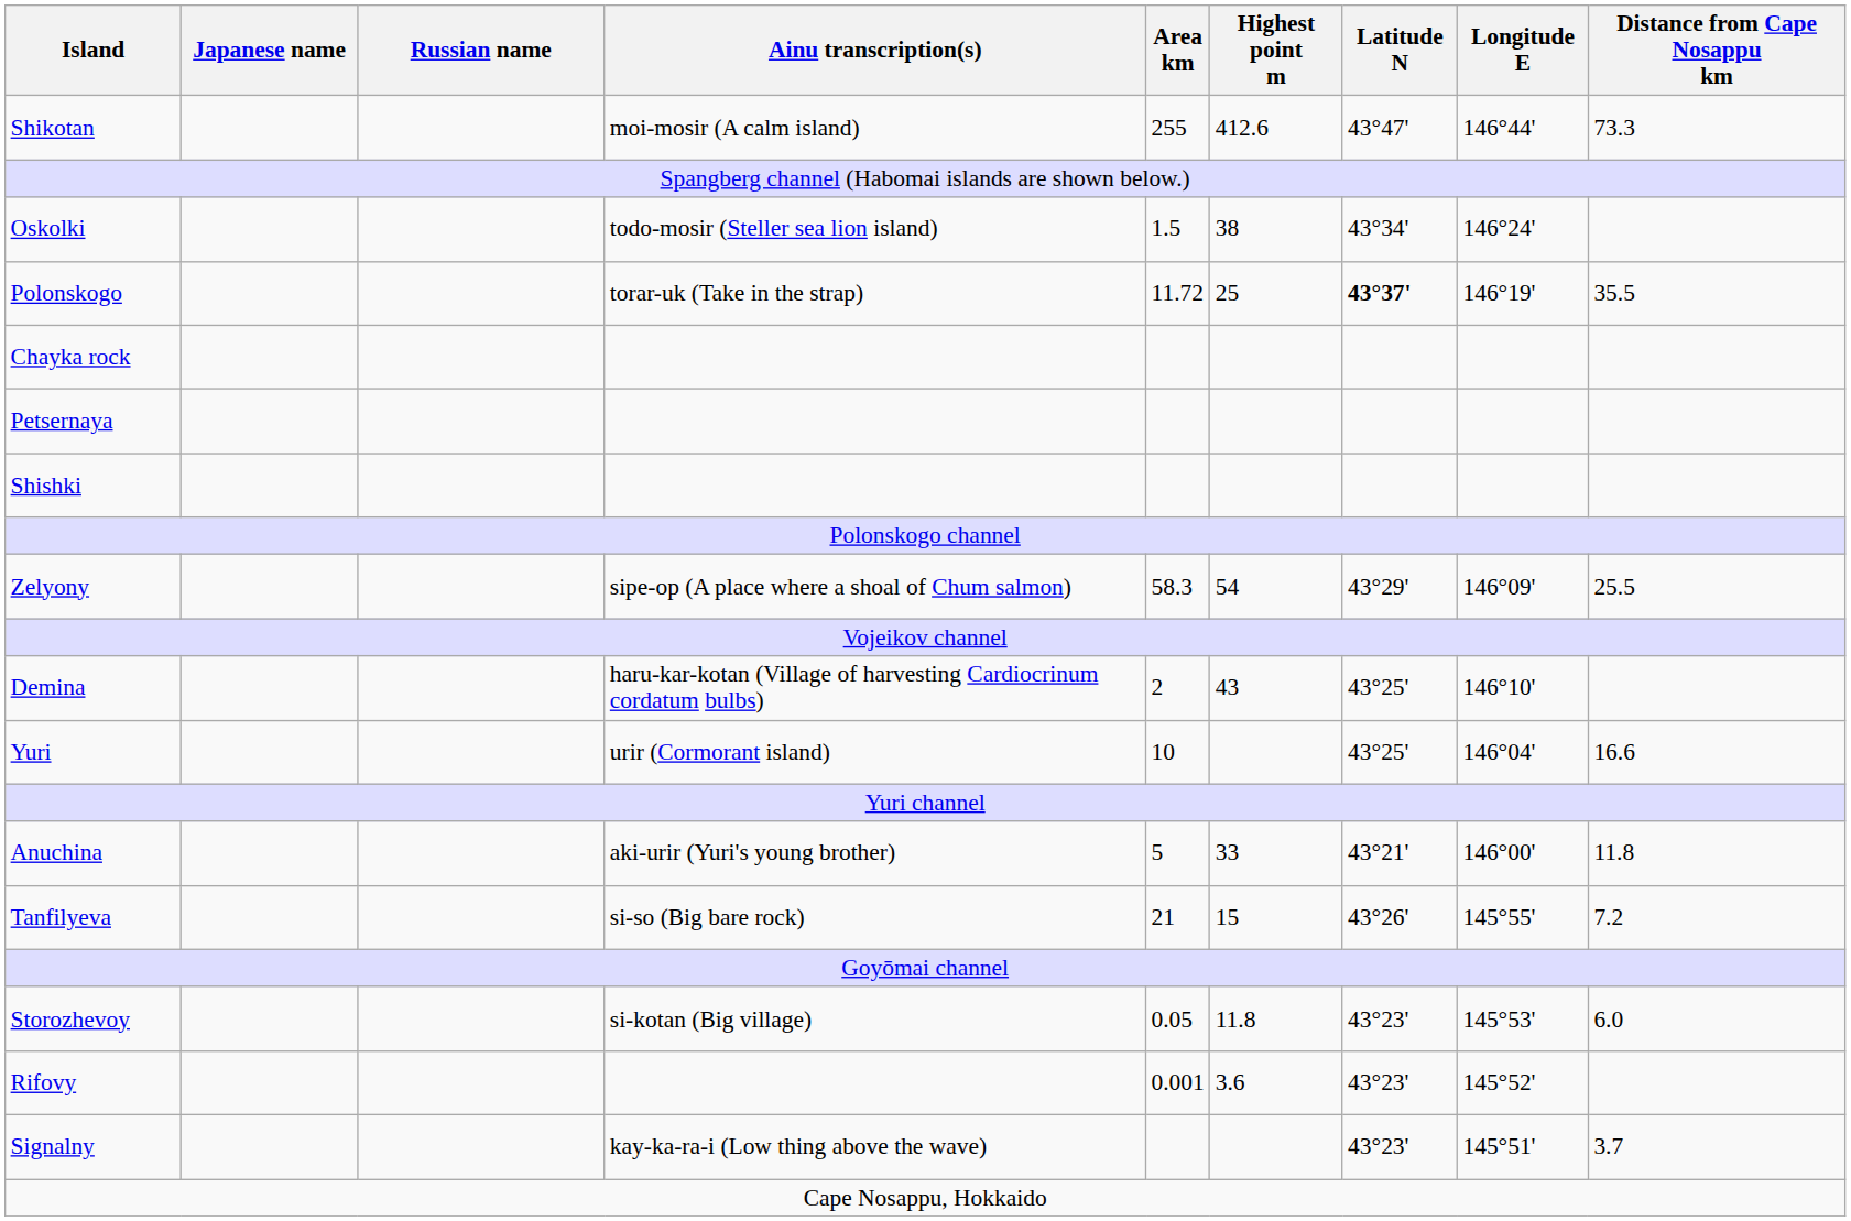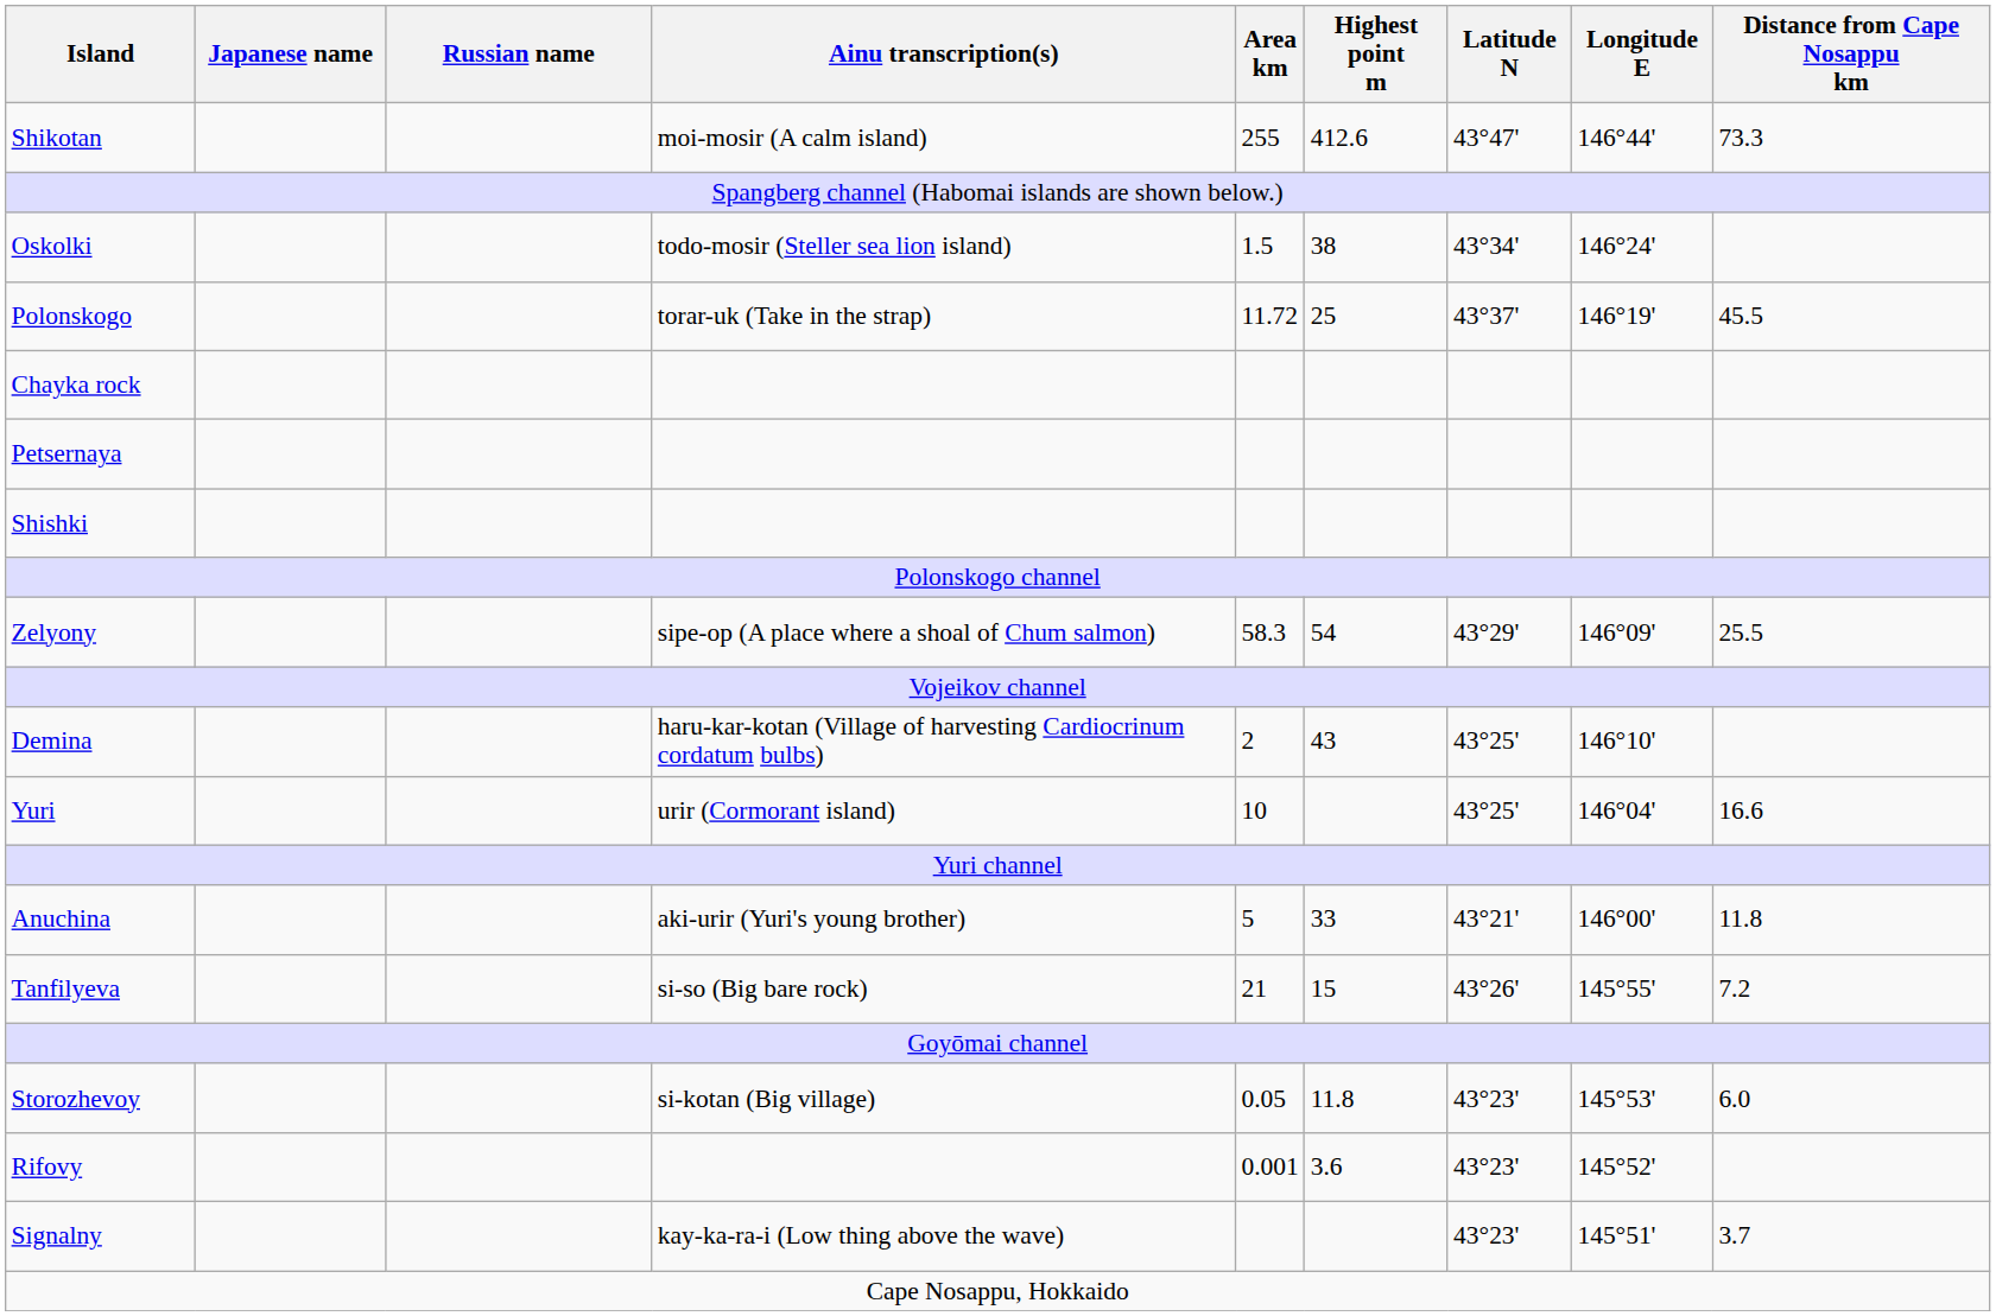Polonskogo | Latitude N: bold -> normal
Polonskogo | Distance from Cape Nosappu km: 35.5 -> 45.5
